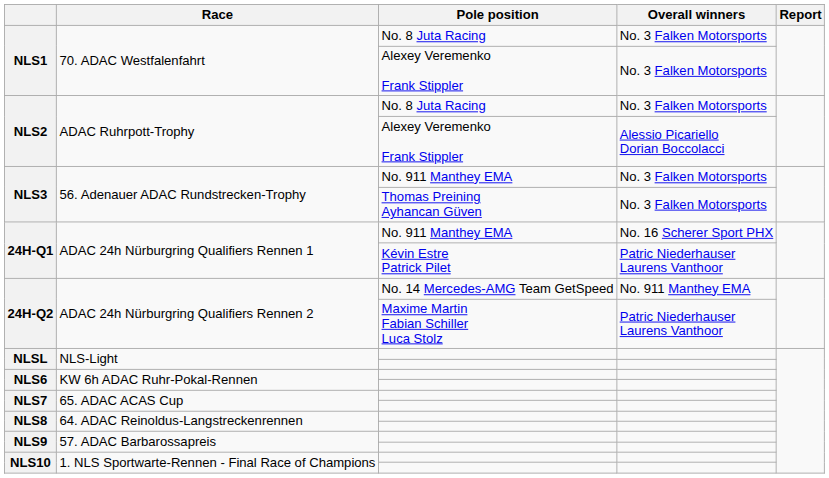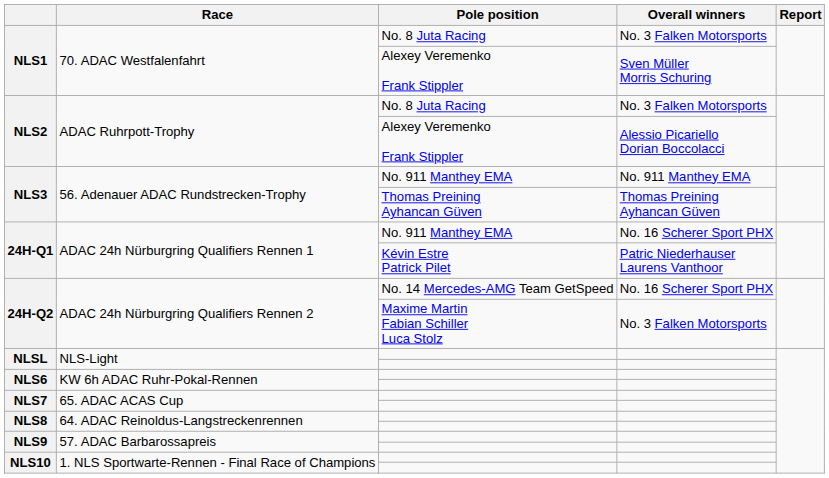NLS1 / Alexey Veremenko Frank Stippler | Overall winners: No. 3 Falken Motorsports -> Sven Müller Morris Schuring
NLS3 / No. 911 Manthey EMA | Overall winners: No. 3 Falken Motorsports -> No. 911 Manthey EMA
NLS3 / Thomas Preining Ayhancan Güven | Overall winners: No. 3 Falken Motorsports -> Thomas Preining Ayhancan Güven
24H-Q2 / No. 14 Mercedes-AMG Team GetSpeed | Overall winners: No. 911 Manthey EMA -> No. 16 Scherer Sport PHX
24H-Q2 / Maxime Martin Fabian Schiller Luca Stolz | Overall winners: Patric Niederhauser Laurens Vanthoor -> No. 3 Falken Motorsports
